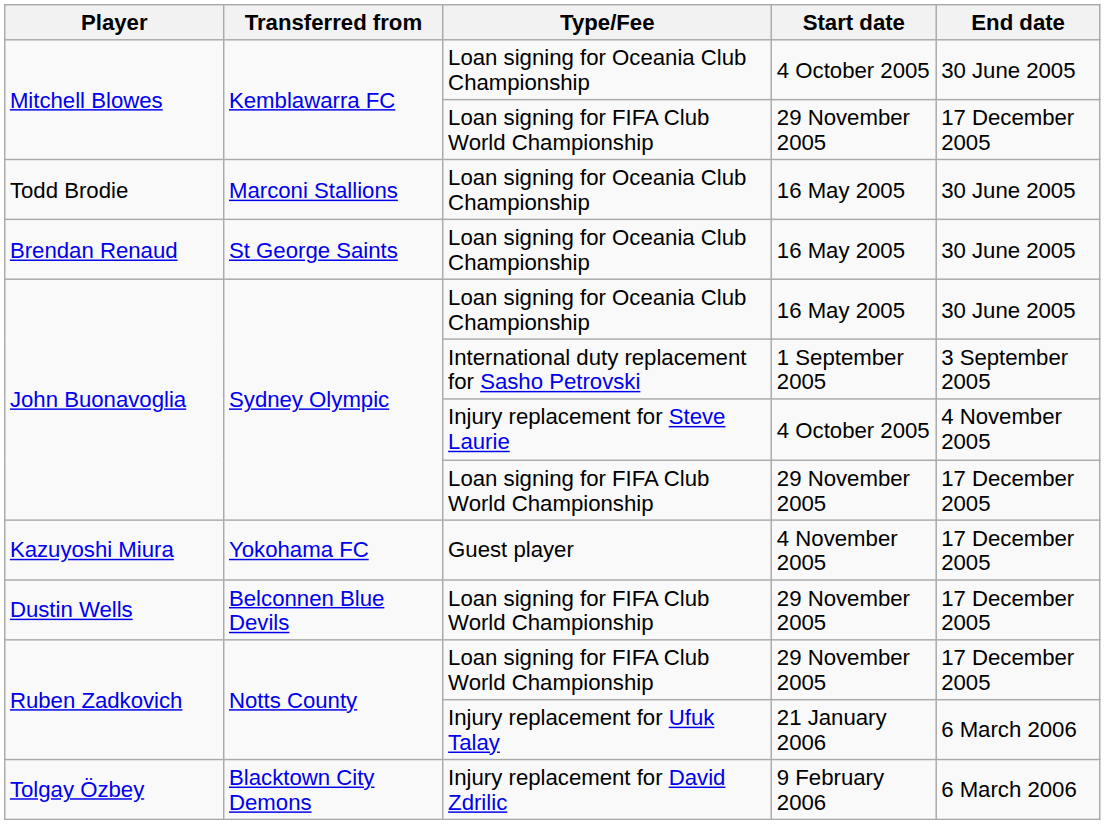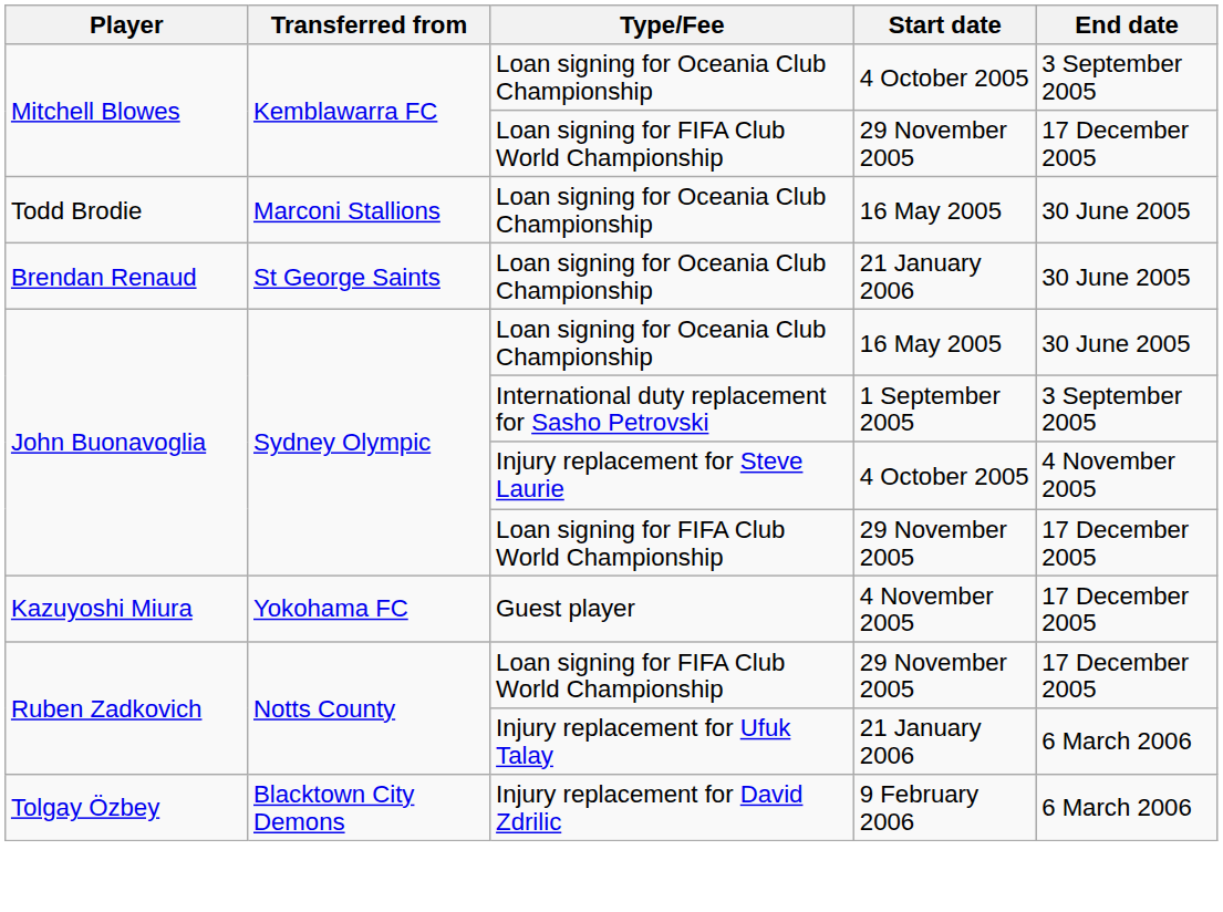Mitchell Blowes / Loan signing for Oceania Club Championship | End date: 30 June 2005 -> 3 September 2005
Brendan Renaud | Start date: 16 May 2005 -> 21 January 2006
- row: Dustin Wells | Belconnen Blue Devils | Loan signing for FIFA Club World Championship | 29 November 2005 | 17 December 2005
